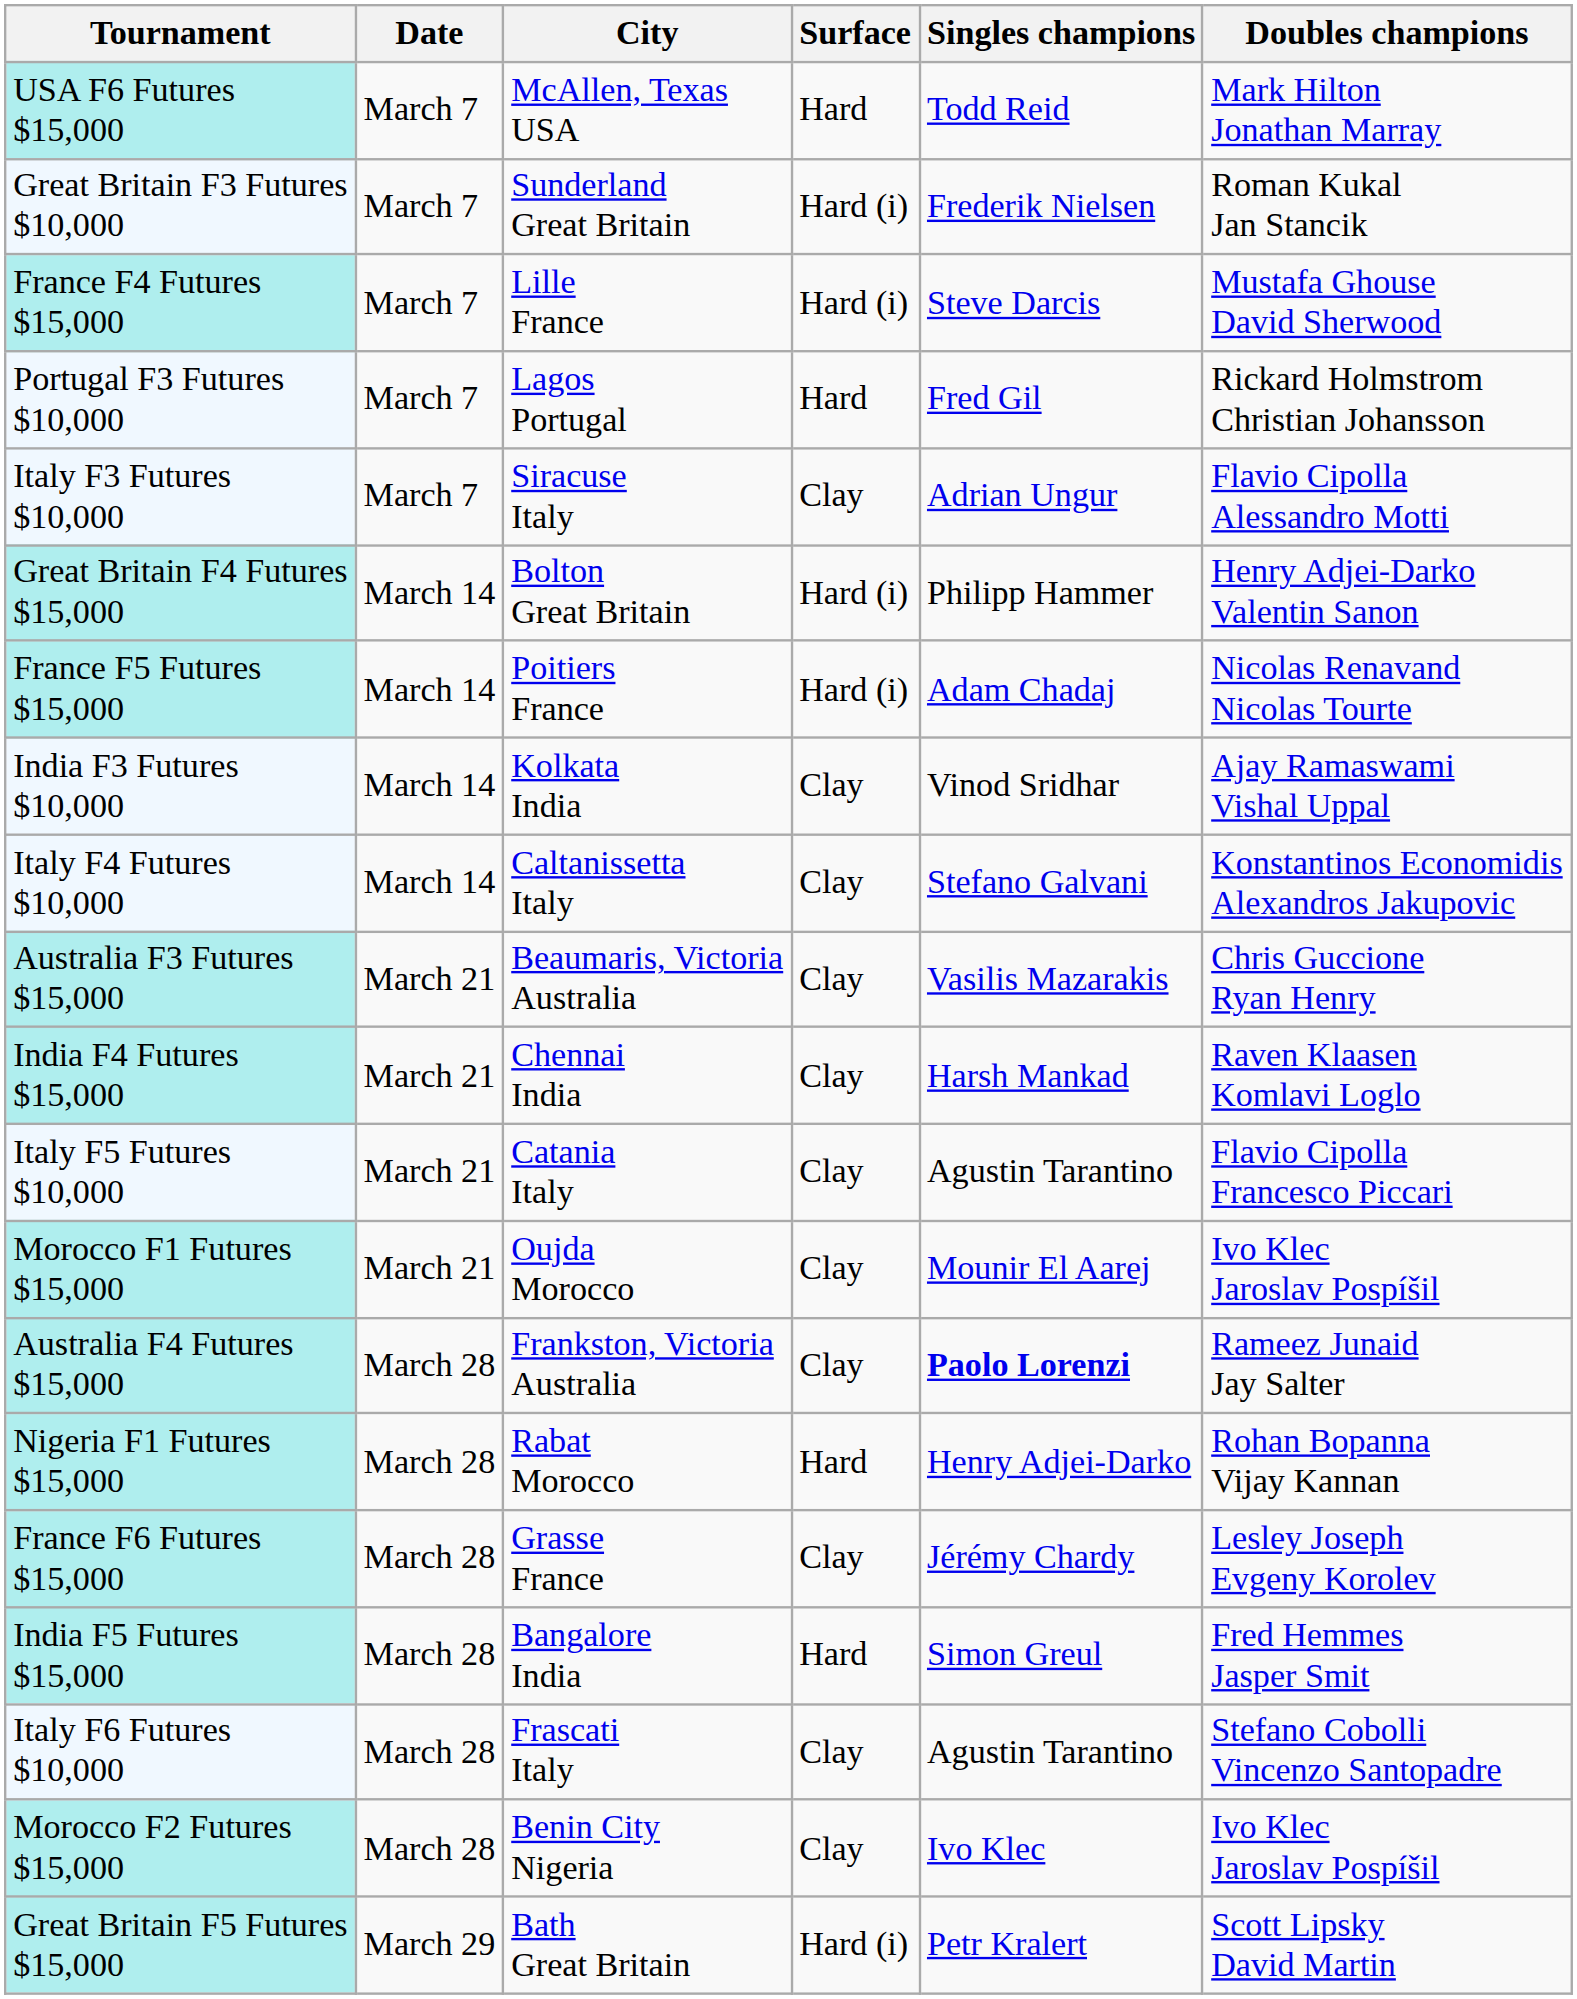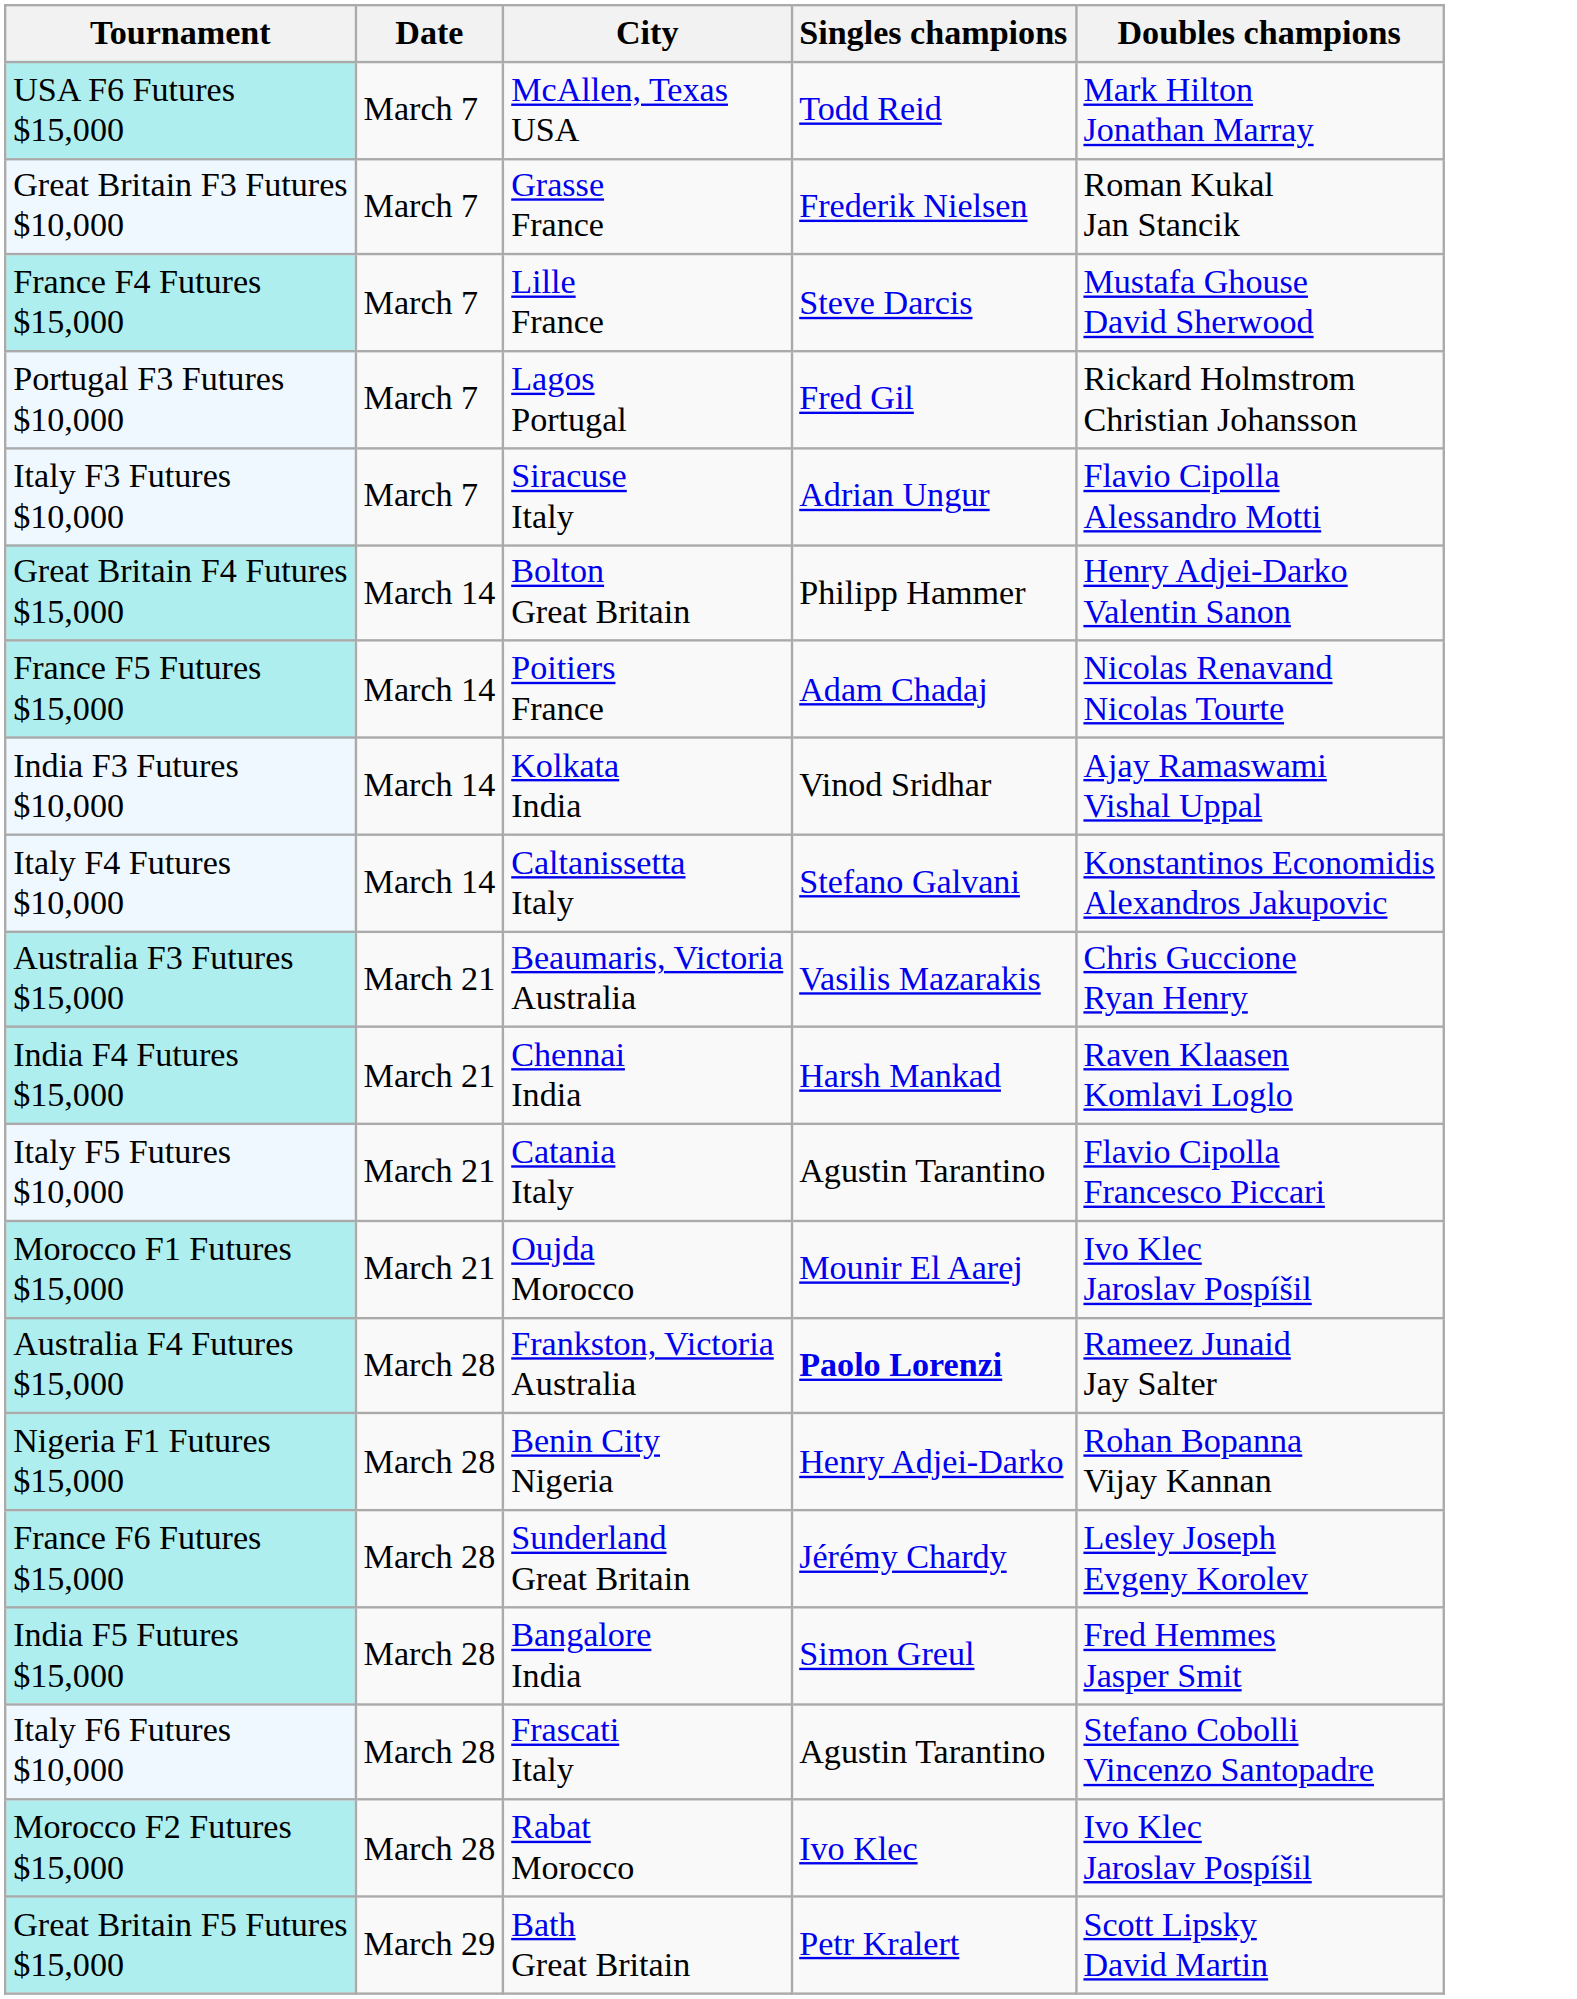- column: Surface | Hard | Hard (i) | Hard (i) | Hard | Clay | Hard (i) | Hard (i) | Clay | Clay | Clay | Clay | Clay | Clay | Clay | Hard | Clay | Hard | Clay | Clay | Hard (i)
Great Britain F3 Futures $10,000 | City: Sunderland Great Britain -> Grasse France
Nigeria F1 Futures $15,000 | City: Rabat Morocco -> Benin City Nigeria
France F6 Futures $15,000 | City: Grasse France -> Sunderland Great Britain
Morocco F2 Futures $15,000 | City: Benin City Nigeria -> Rabat Morocco
